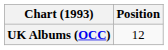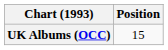UK Albums (OCC) | Position: 12 -> 15
